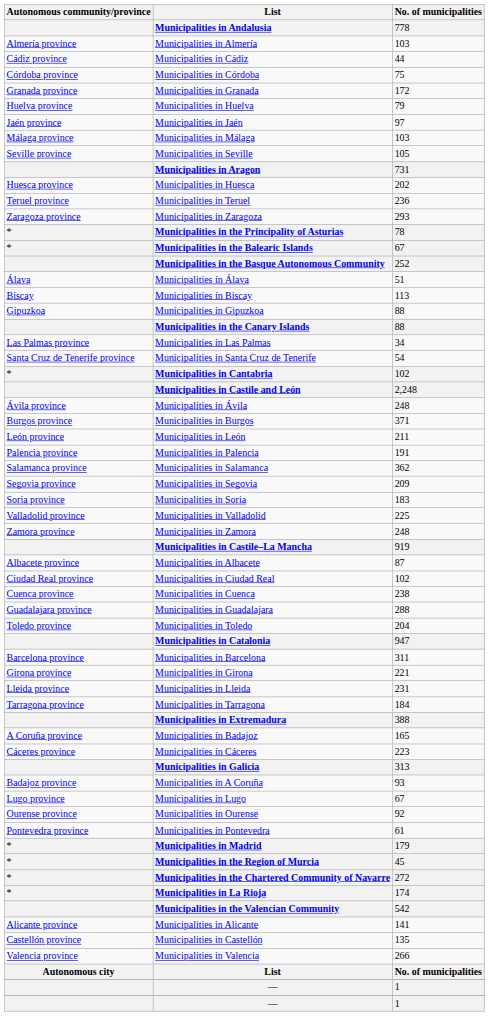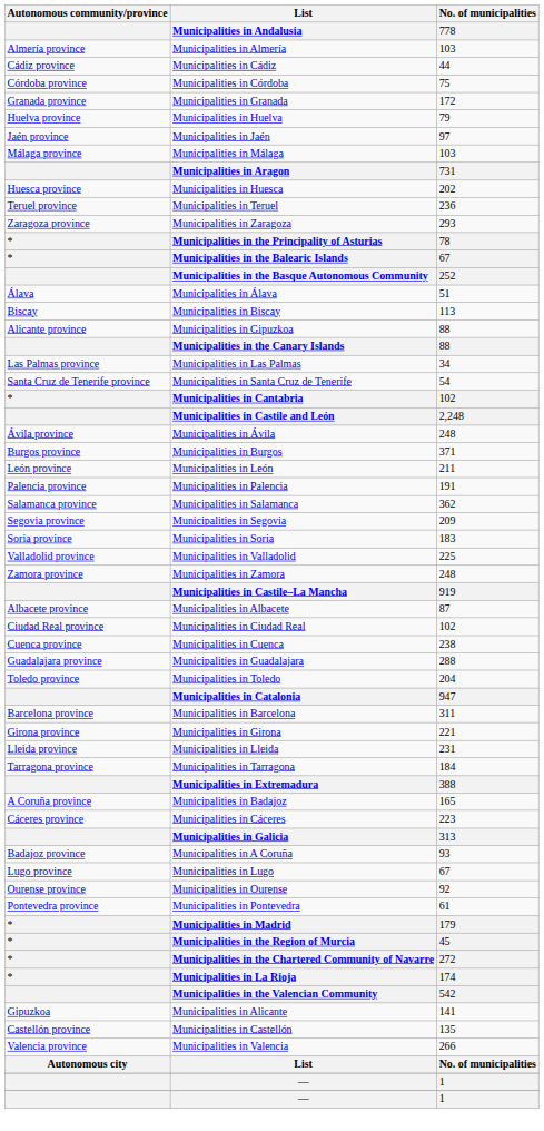- row: Seville province | Municipalities in Seville | 105
Municipalities in Gipuzkoa | Autonomous community/province: Gipuzkoa -> Alicante province
Municipalities in Alicante | Autonomous community/province: Alicante province -> Gipuzkoa
